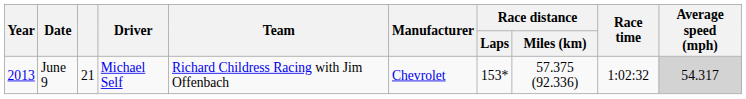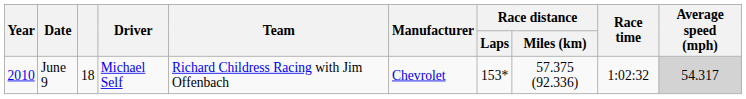June 9 | Year: 2013 -> 2010
June 9 | column 3: 21 -> 18
